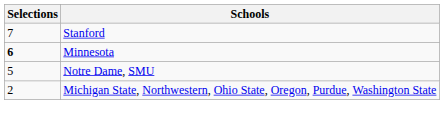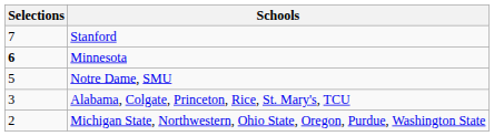+ row: 3 | Alabama, Colgate, Princeton, Rice, St. Mary's, TCU
